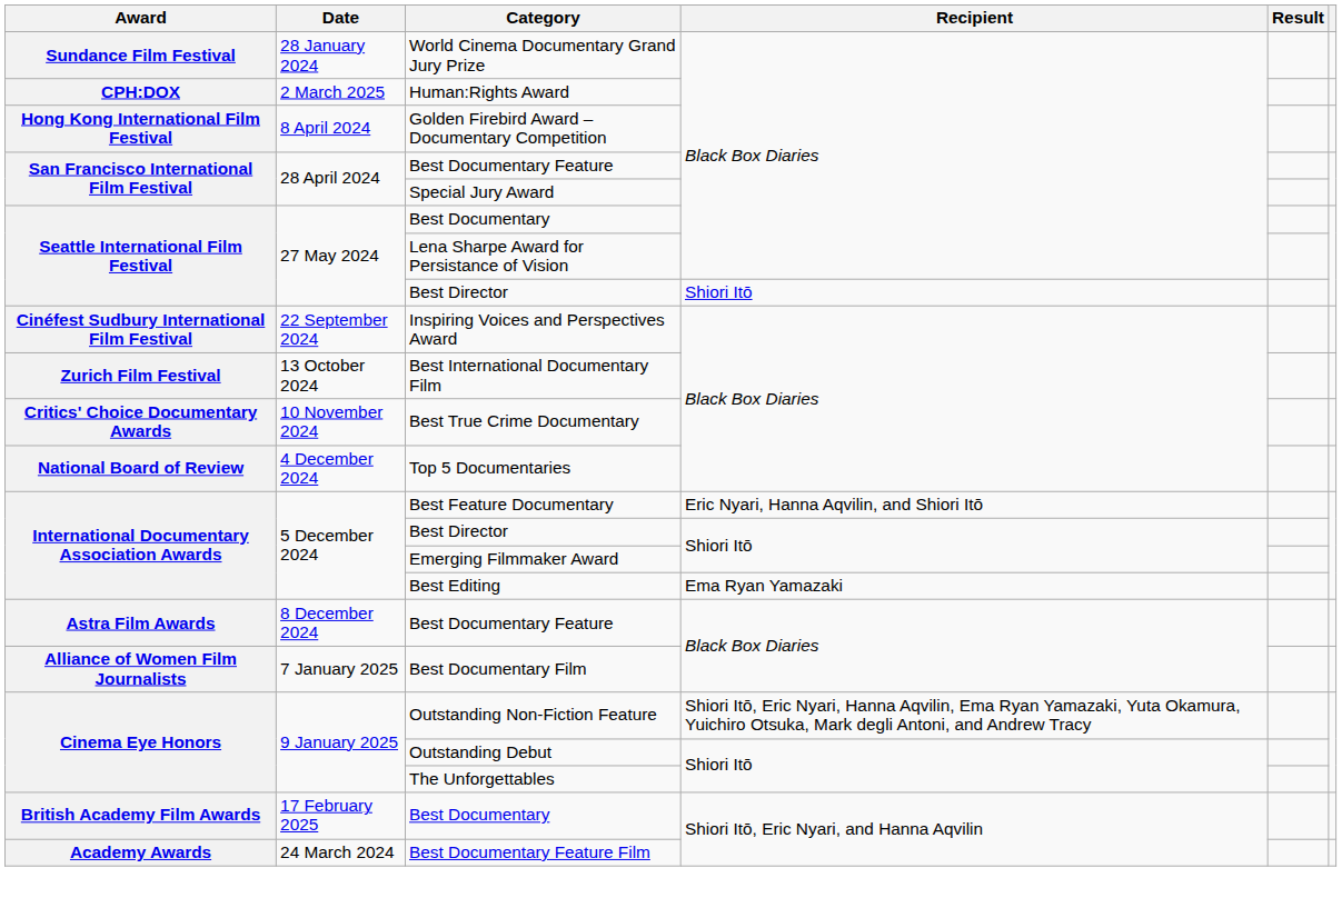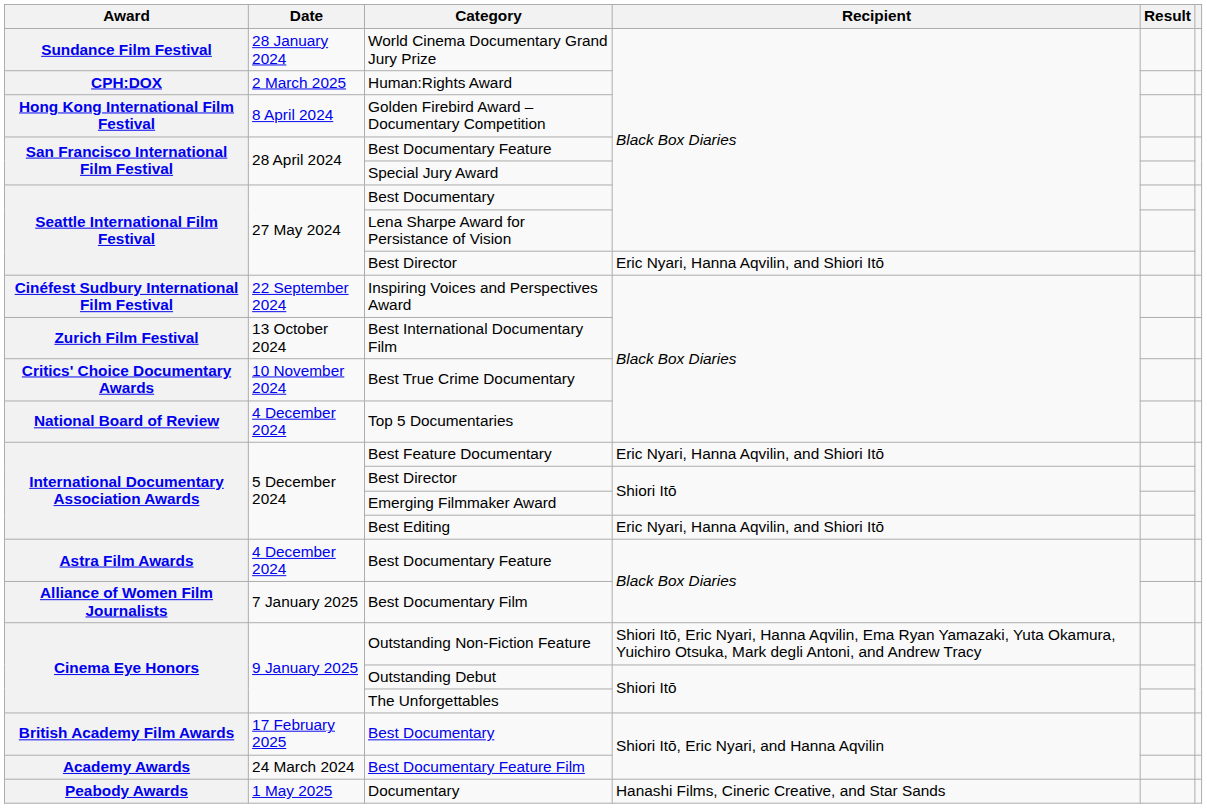Seattle International Film Festival / Best Director | Recipient: Shiori Itō -> Eric Nyari, Hanna Aqvilin, and Shiori Itō
Best Editing | Recipient: Ema Ryan Yamazaki -> Eric Nyari, Hanna Aqvilin, and Shiori Itō
Astra Film Awards / Best Documentary Feature | Date: 8 December 2024 -> 4 December 2024
+ row: Peabody Awards | 1 May 2025 | Documentary | Hanashi Films, Cineric Creative, and Star Sands
